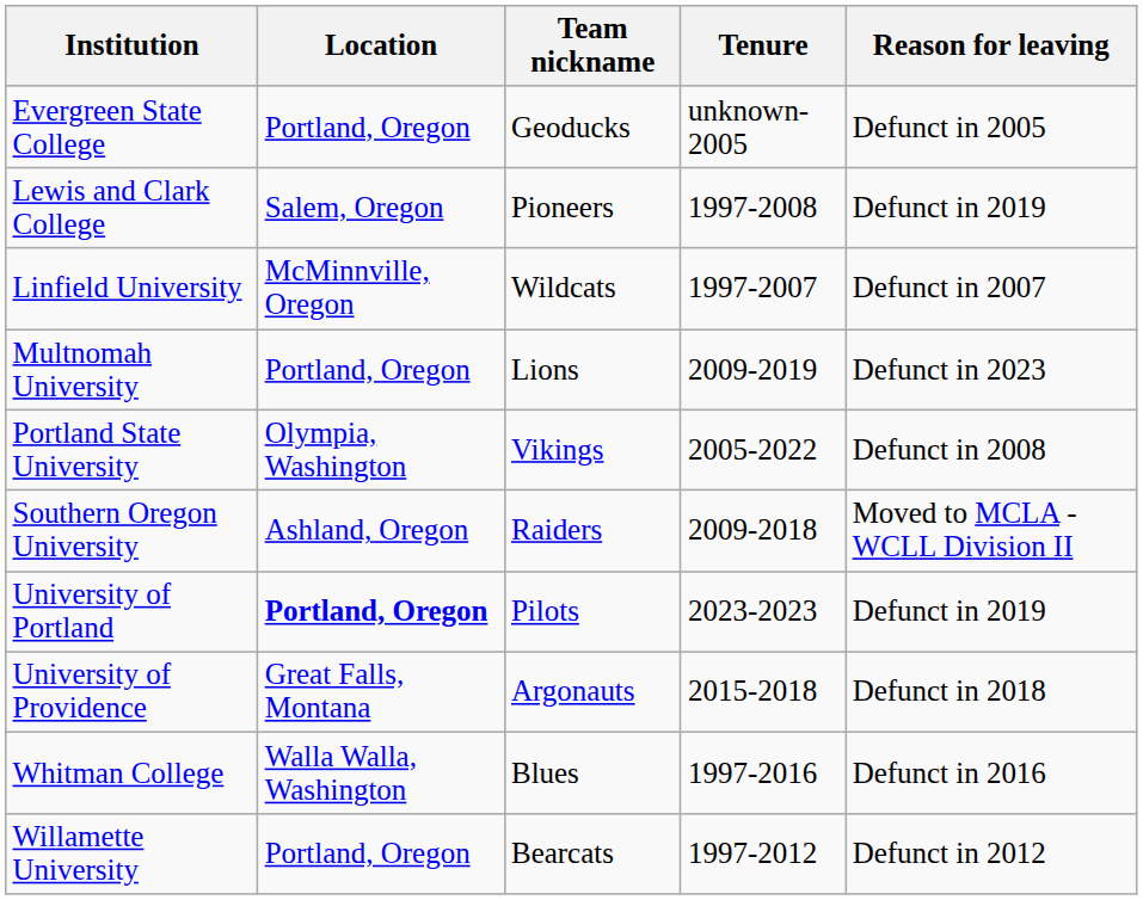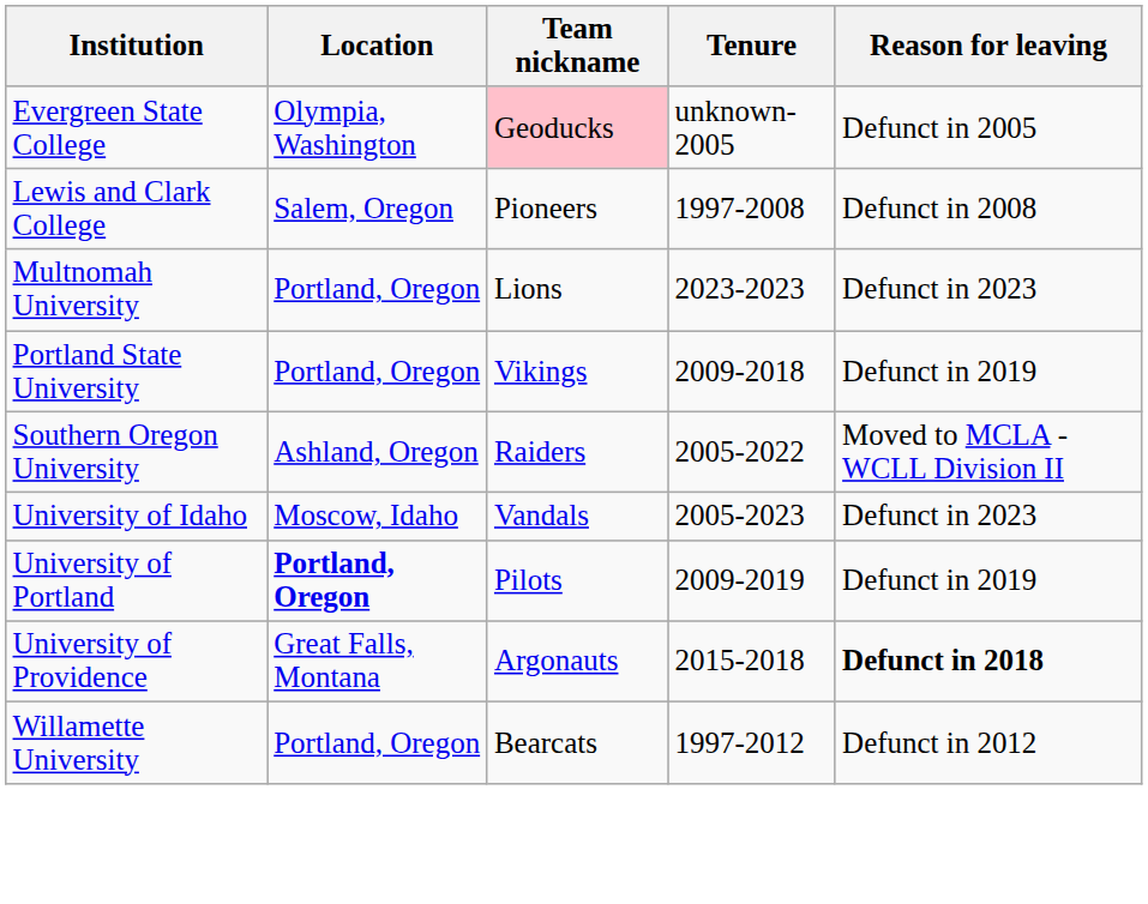Evergreen State College | Location: Portland, Oregon -> Olympia, Washington
Evergreen State College | Team nickname: no background -> pink background
Lewis and Clark College | Reason for leaving: Defunct in 2019 -> Defunct in 2008
- row: Linfield University | McMinnville, Oregon | Wildcats | 1997-2007 | Defunct in 2007
Multnomah University | Tenure: 2009-2019 -> 2023-2023
Portland State University | Location: Olympia, Washington -> Portland, Oregon
Portland State University | Tenure: 2005-2022 -> 2009-2018
Portland State University | Reason for leaving: Defunct in 2008 -> Defunct in 2019
Southern Oregon University | Tenure: 2009-2018 -> 2005-2022
+ row: University of Idaho | Moscow, Idaho | Vandals | 2005-2023 | Defunct in 2023
University of Portland | Tenure: 2023-2023 -> 2009-2019
University of Providence | Reason for leaving: normal -> bold
- row: Whitman College | Walla Walla, Washington | Blues | 1997-2016 | Defunct in 2016
